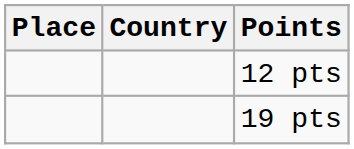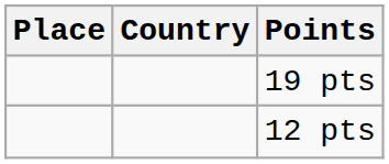rows swapped: 12 pts <-> 19 pts
